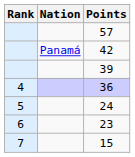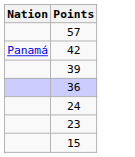- column: Rank | 4 | 5 | 6 | 7
